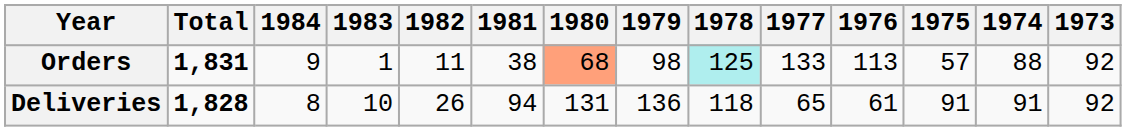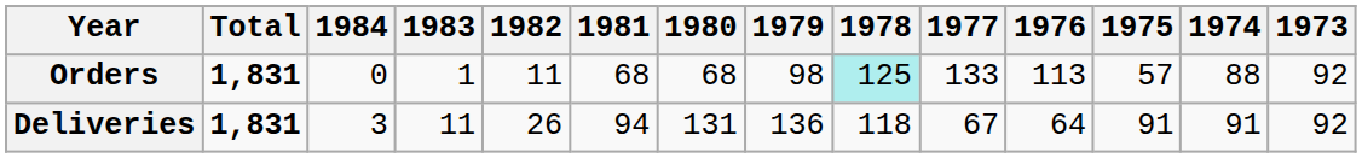Orders | 1984: 9 -> 0
Orders | 1981: 38 -> 68
Orders | 1980: lightsalmon background -> no background
Deliveries | Total: 1,828 -> 1,831
Deliveries | 1984: 8 -> 3
Deliveries | 1983: 10 -> 11
Deliveries | 1977: 65 -> 67
Deliveries | 1976: 61 -> 64
